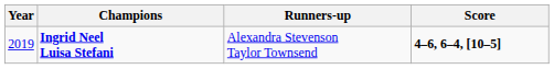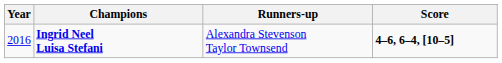Ingrid Neel Luisa Stefani | Year: 2019 -> 2016
